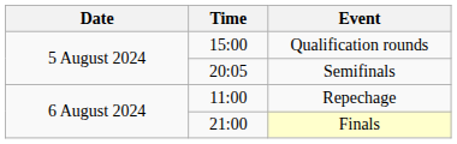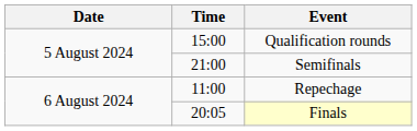Semifinals | Time: 20:05 -> 21:00
Finals | Time: 21:00 -> 20:05
